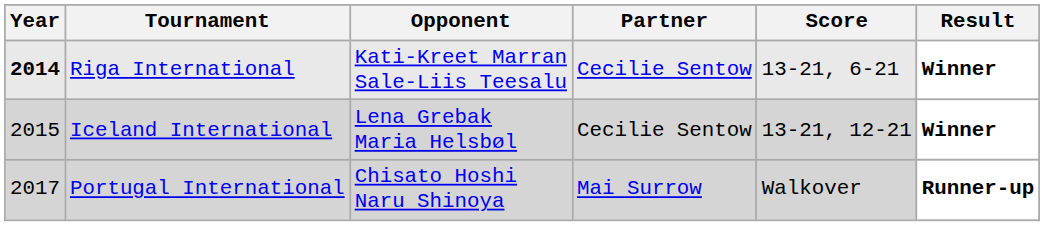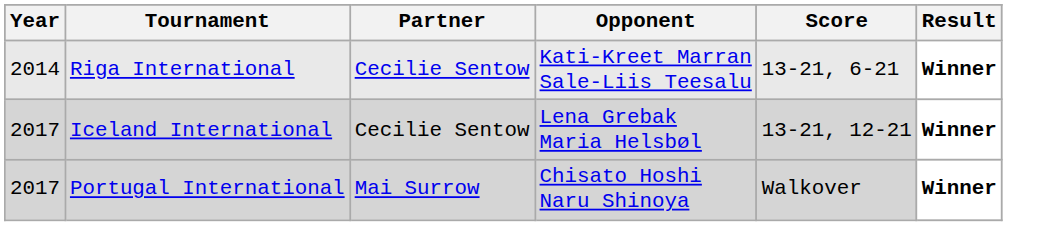columns swapped: Partner <-> Opponent
Riga International | Year: bold -> normal
Iceland International | Year: 2015 -> 2017
Portugal International | Result: Runner-up -> Winner
